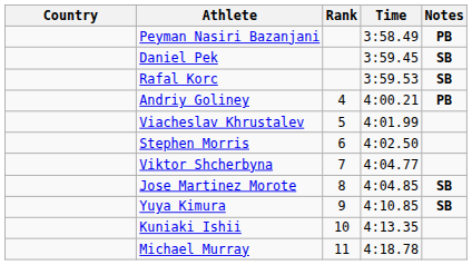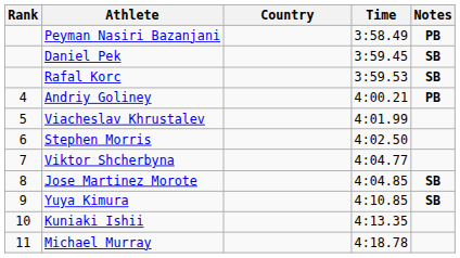columns swapped: Rank <-> Country
